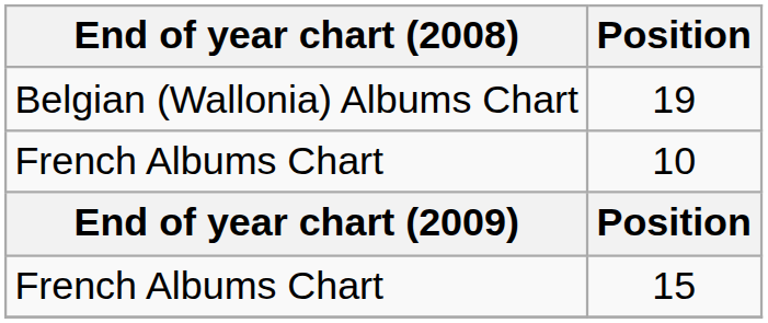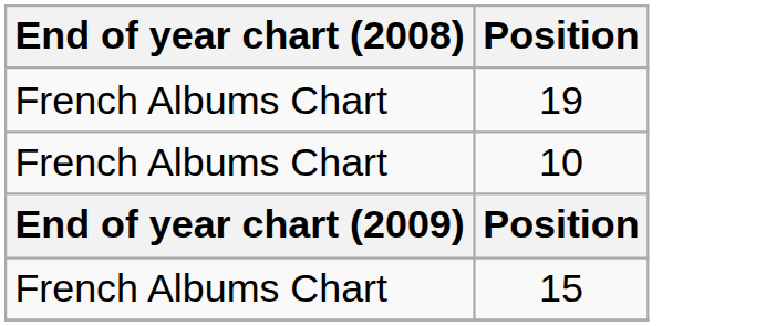19 | End of year chart (2008): Belgian (Wallonia) Albums Chart -> French Albums Chart
